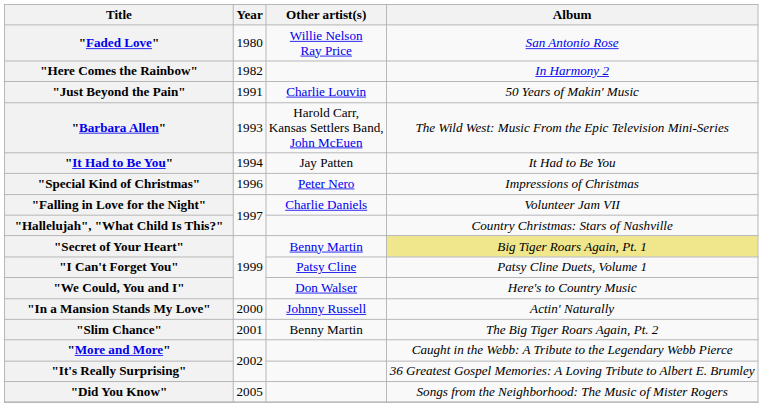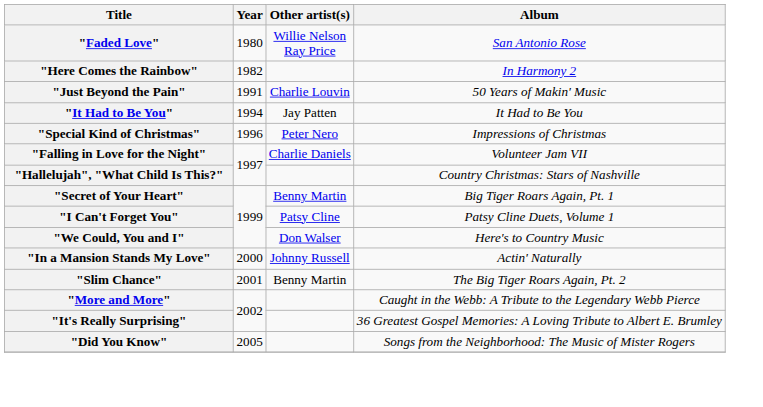- row: "Barbara Allen" | 1993 | Harold Carr, Kansas Settlers Band, John McEuen | The Wild West: Music From the Epic Television Mini-Series
"Secret of Your Heart" | Album: khaki background -> no background
